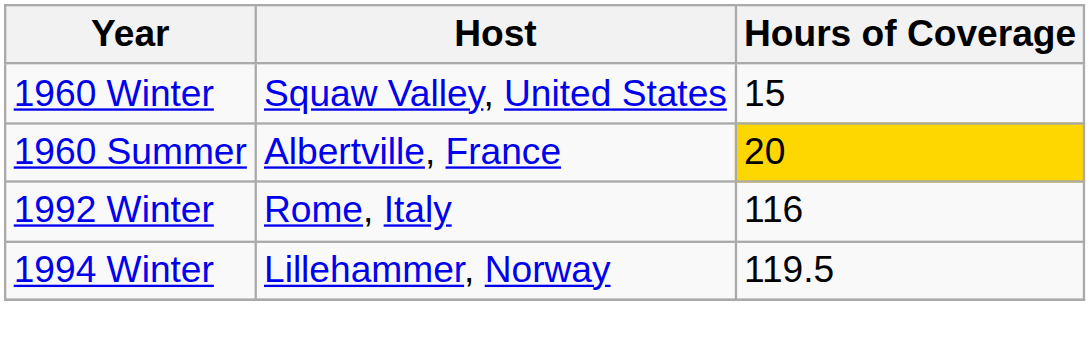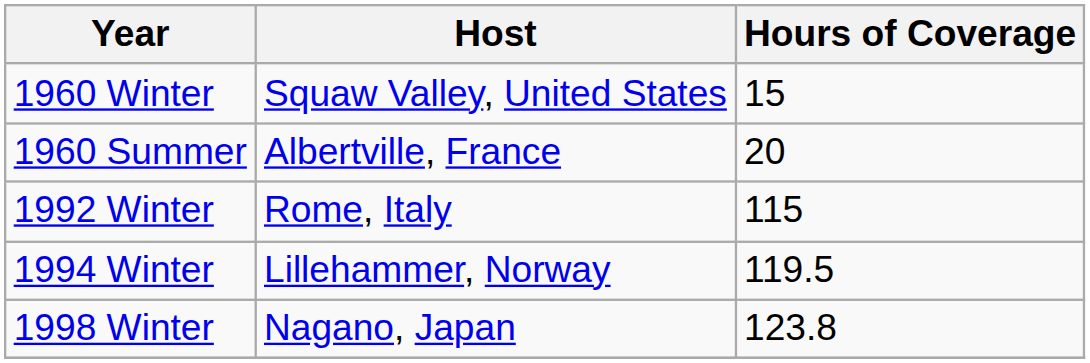1960 Summer | Hours of Coverage: gold background -> no background
1992 Winter | Hours of Coverage: 116 -> 115
+ row: 1998 Winter | Nagano, Japan | 123.8
